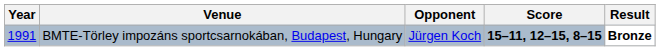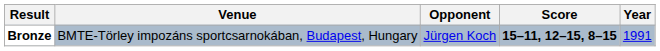columns swapped: Year <-> Result
